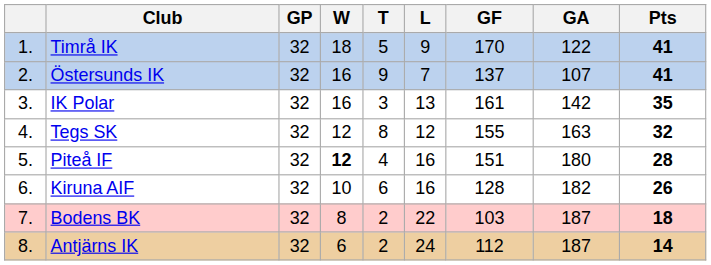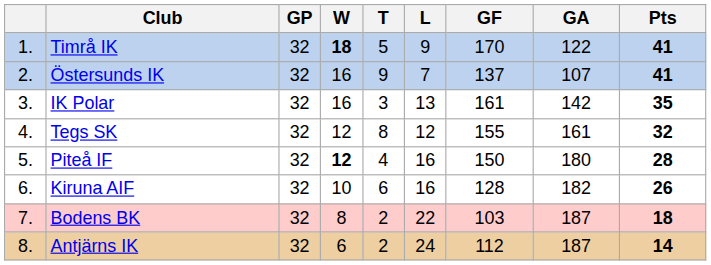Timrå IK | W: normal -> bold
Tegs SK | GA: 163 -> 161
Piteå IF | GF: 151 -> 150
